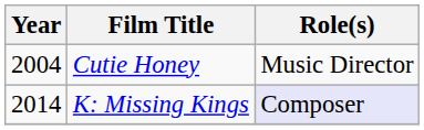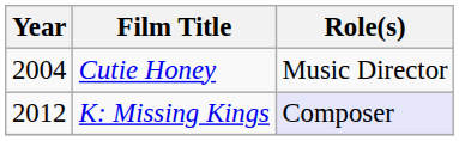K: Missing Kings | Year: 2014 -> 2012
